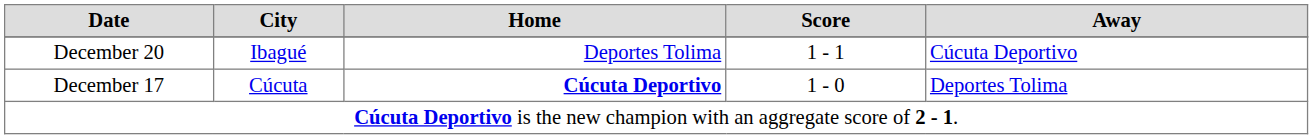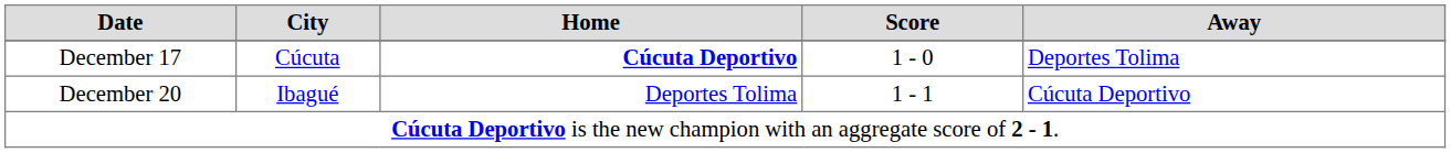rows swapped: December 17 <-> December 20
